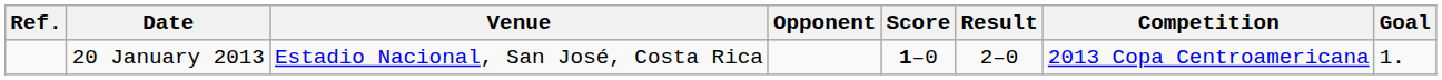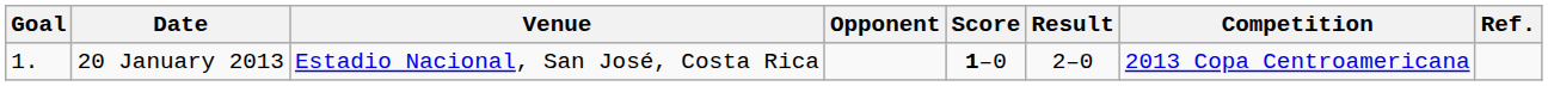columns swapped: Goal <-> Ref.
